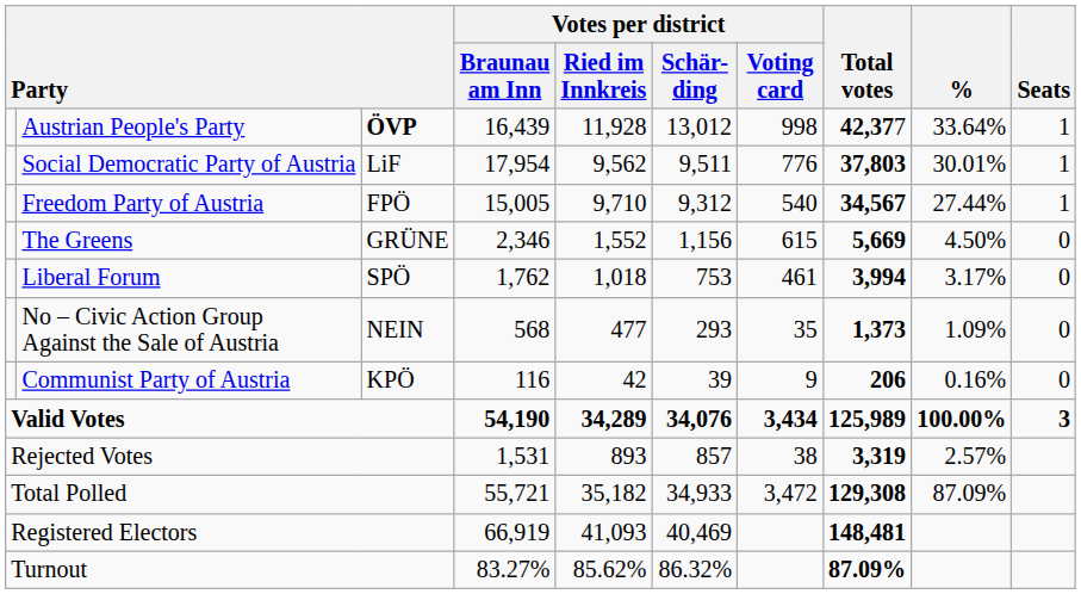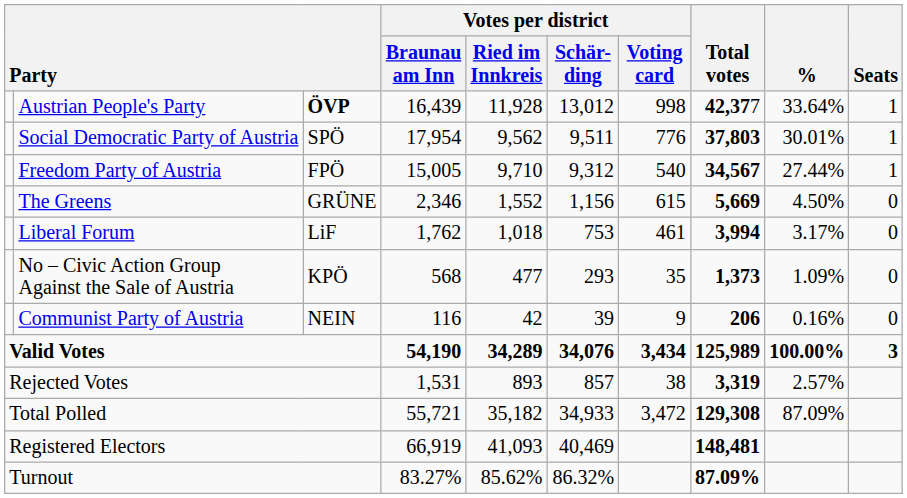Social Democratic Party of Austria | column 3: LiF -> SPÖ
Liberal Forum | column 3: SPÖ -> LiF
No – Civic Action Group Against the Sale of Austria | column 3: NEIN -> KPÖ
Communist Party of Austria | column 3: KPÖ -> NEIN
